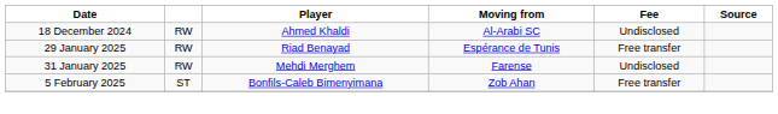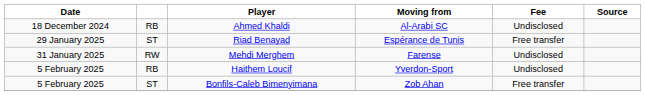Ahmed Khaldi | column 2: RW -> RB
Riad Benayad | column 2: RW -> ST
+ row: 5 February 2025 | RB | Haithem Loucif | Yverdon-Sport | Undisclosed
